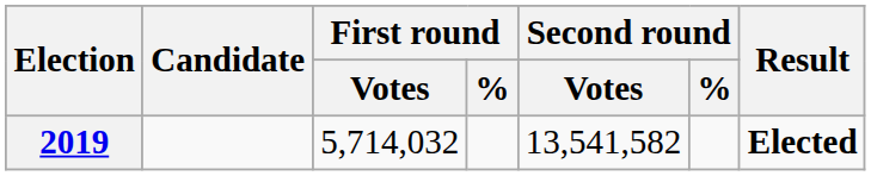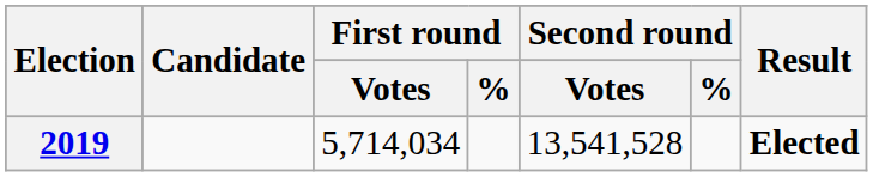2019 | First round / Votes: 5,714,032 -> 5,714,034
2019 | Second round / Votes: 13,541,582 -> 13,541,528
